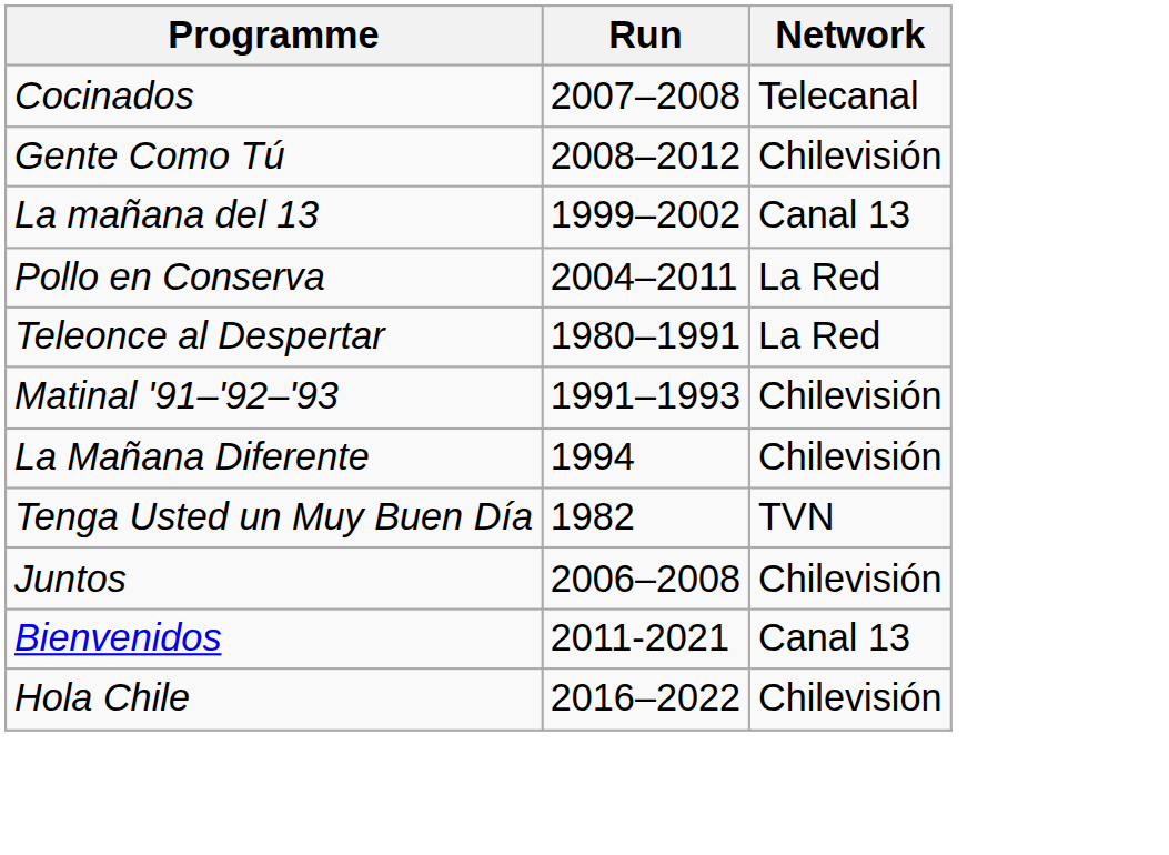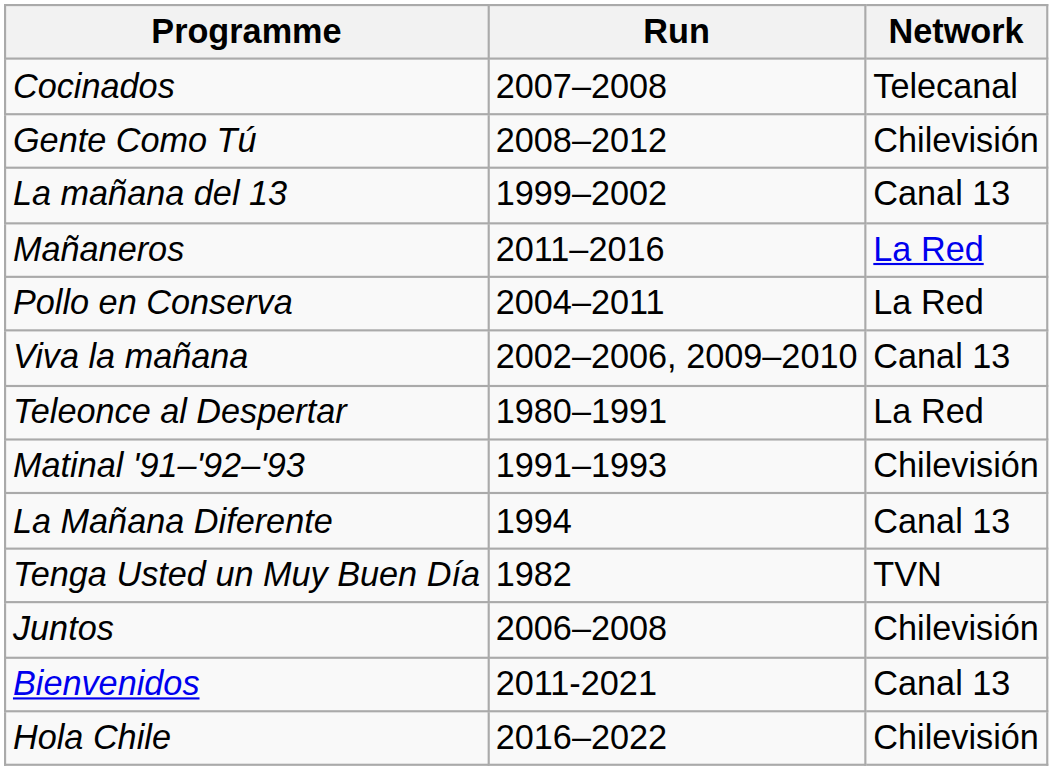+ row: Mañaneros | 2011–2016 | La Red
+ row: Viva la mañana | 2002–2006, 2009–2010 | Canal 13
La Mañana Diferente | Network: Chilevisión -> Canal 13
